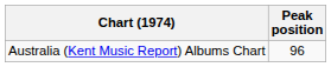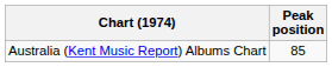Australia (Kent Music Report) Albums Chart | Peak position: 96 -> 85
